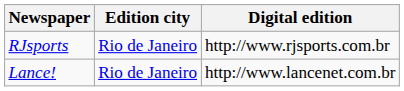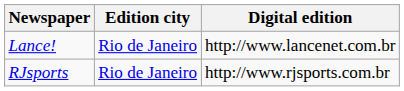rows swapped: Lance! <-> RJsports
